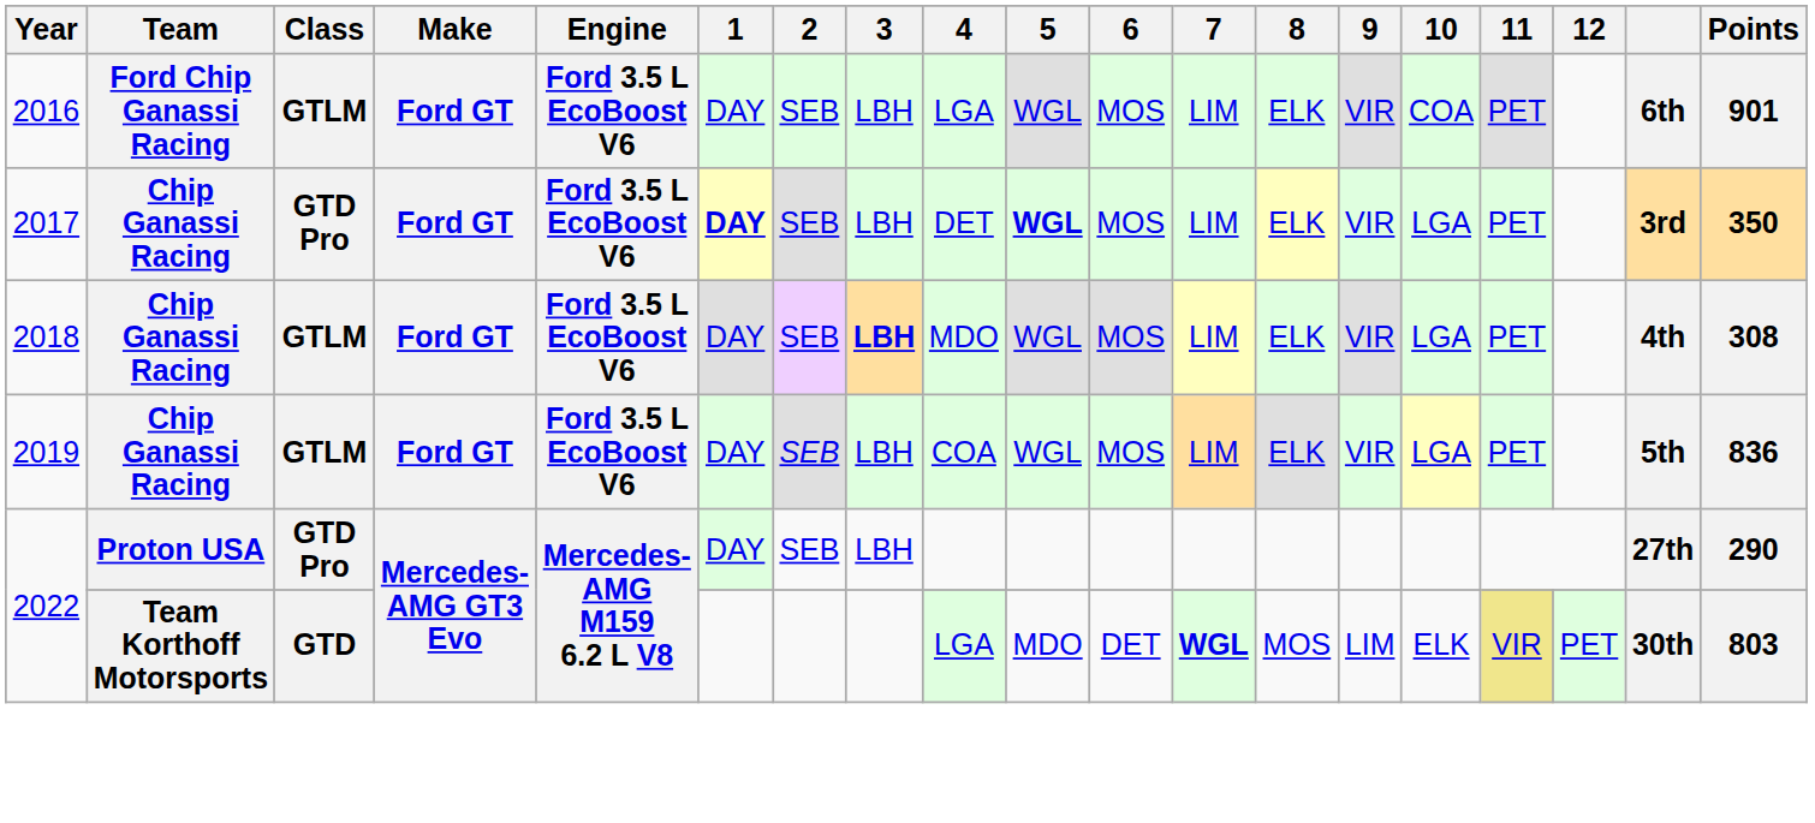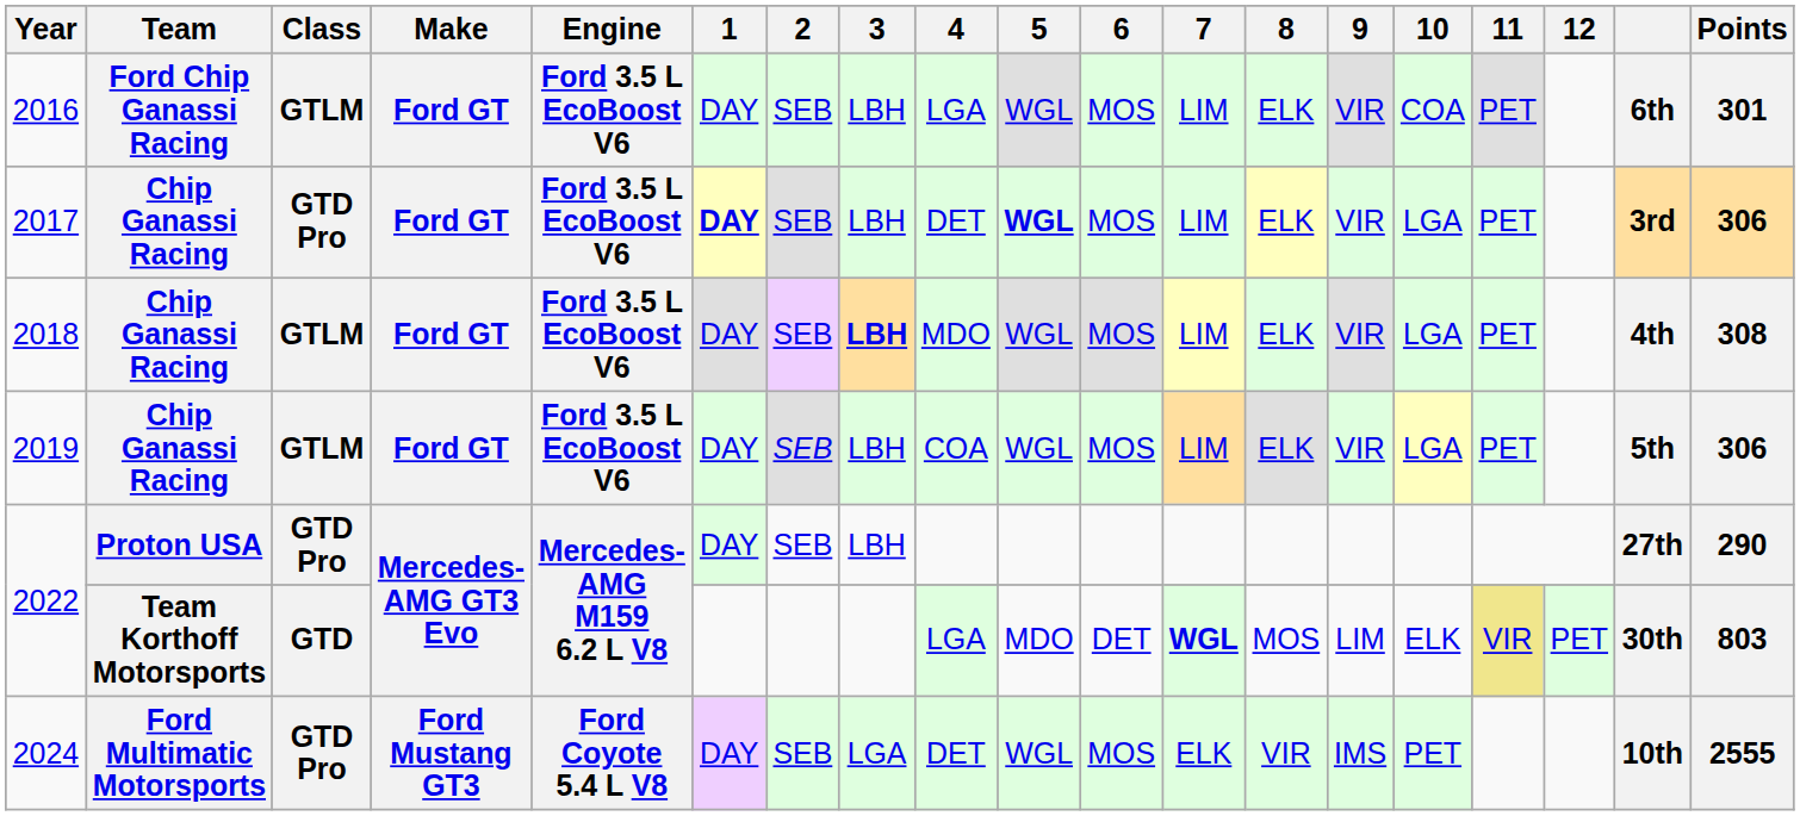2016 | Points: 901 -> 301
2017 | Points: 350 -> 306
2019 | Points: 836 -> 306
+ row: 2024 | Ford Multimatic Motorsports | GTD Pro | Ford Mustang GT3 | Ford Coyote 5.4 L V8 | DAY | SEB | LGA | DET | WGL | MOS | ELK | VIR | IMS | PET | 10th | 2555
